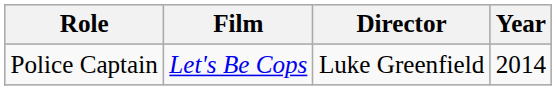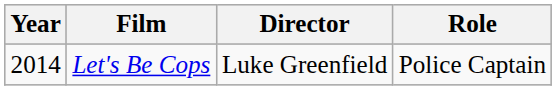columns swapped: Year <-> Role
